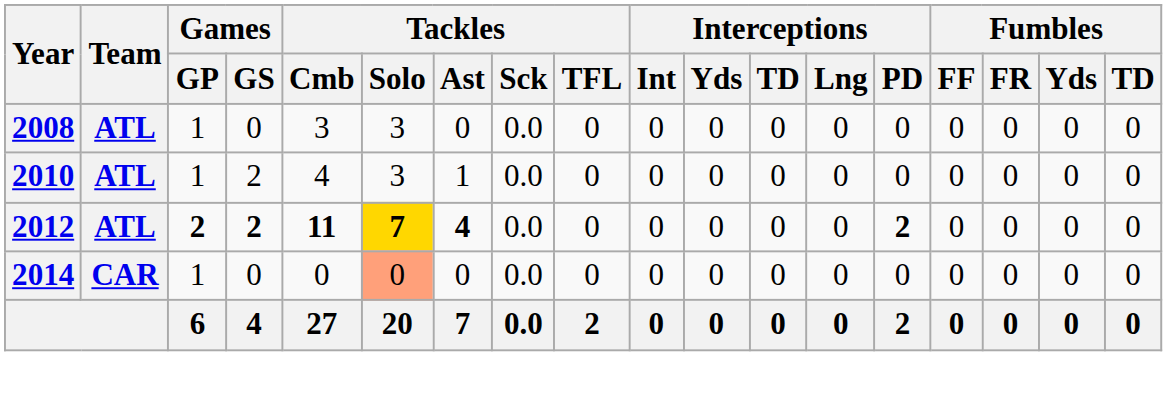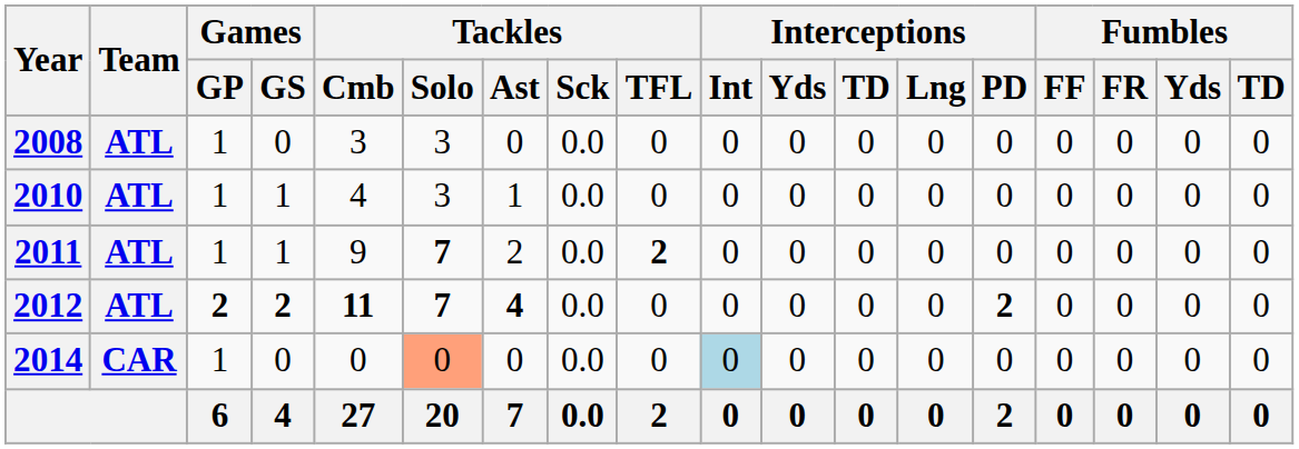2010 | Games / GS: 2 -> 1
+ row: 2011 | ATL | 1 | 1 | 9 | 7 | 2 | 0.0 | 2 | 0 | 0 | 0 | 0 | 0 | 0 | 0 | 0 | 0
2012 | Tackles / Solo: gold background -> no background
2014 | Interceptions / Int: no background -> lightblue background
